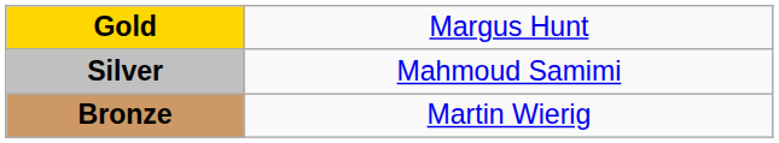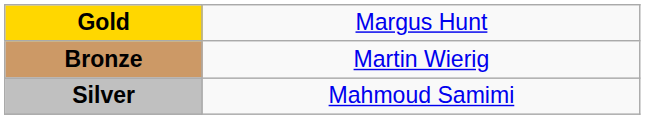rows swapped: Silver <-> Bronze
